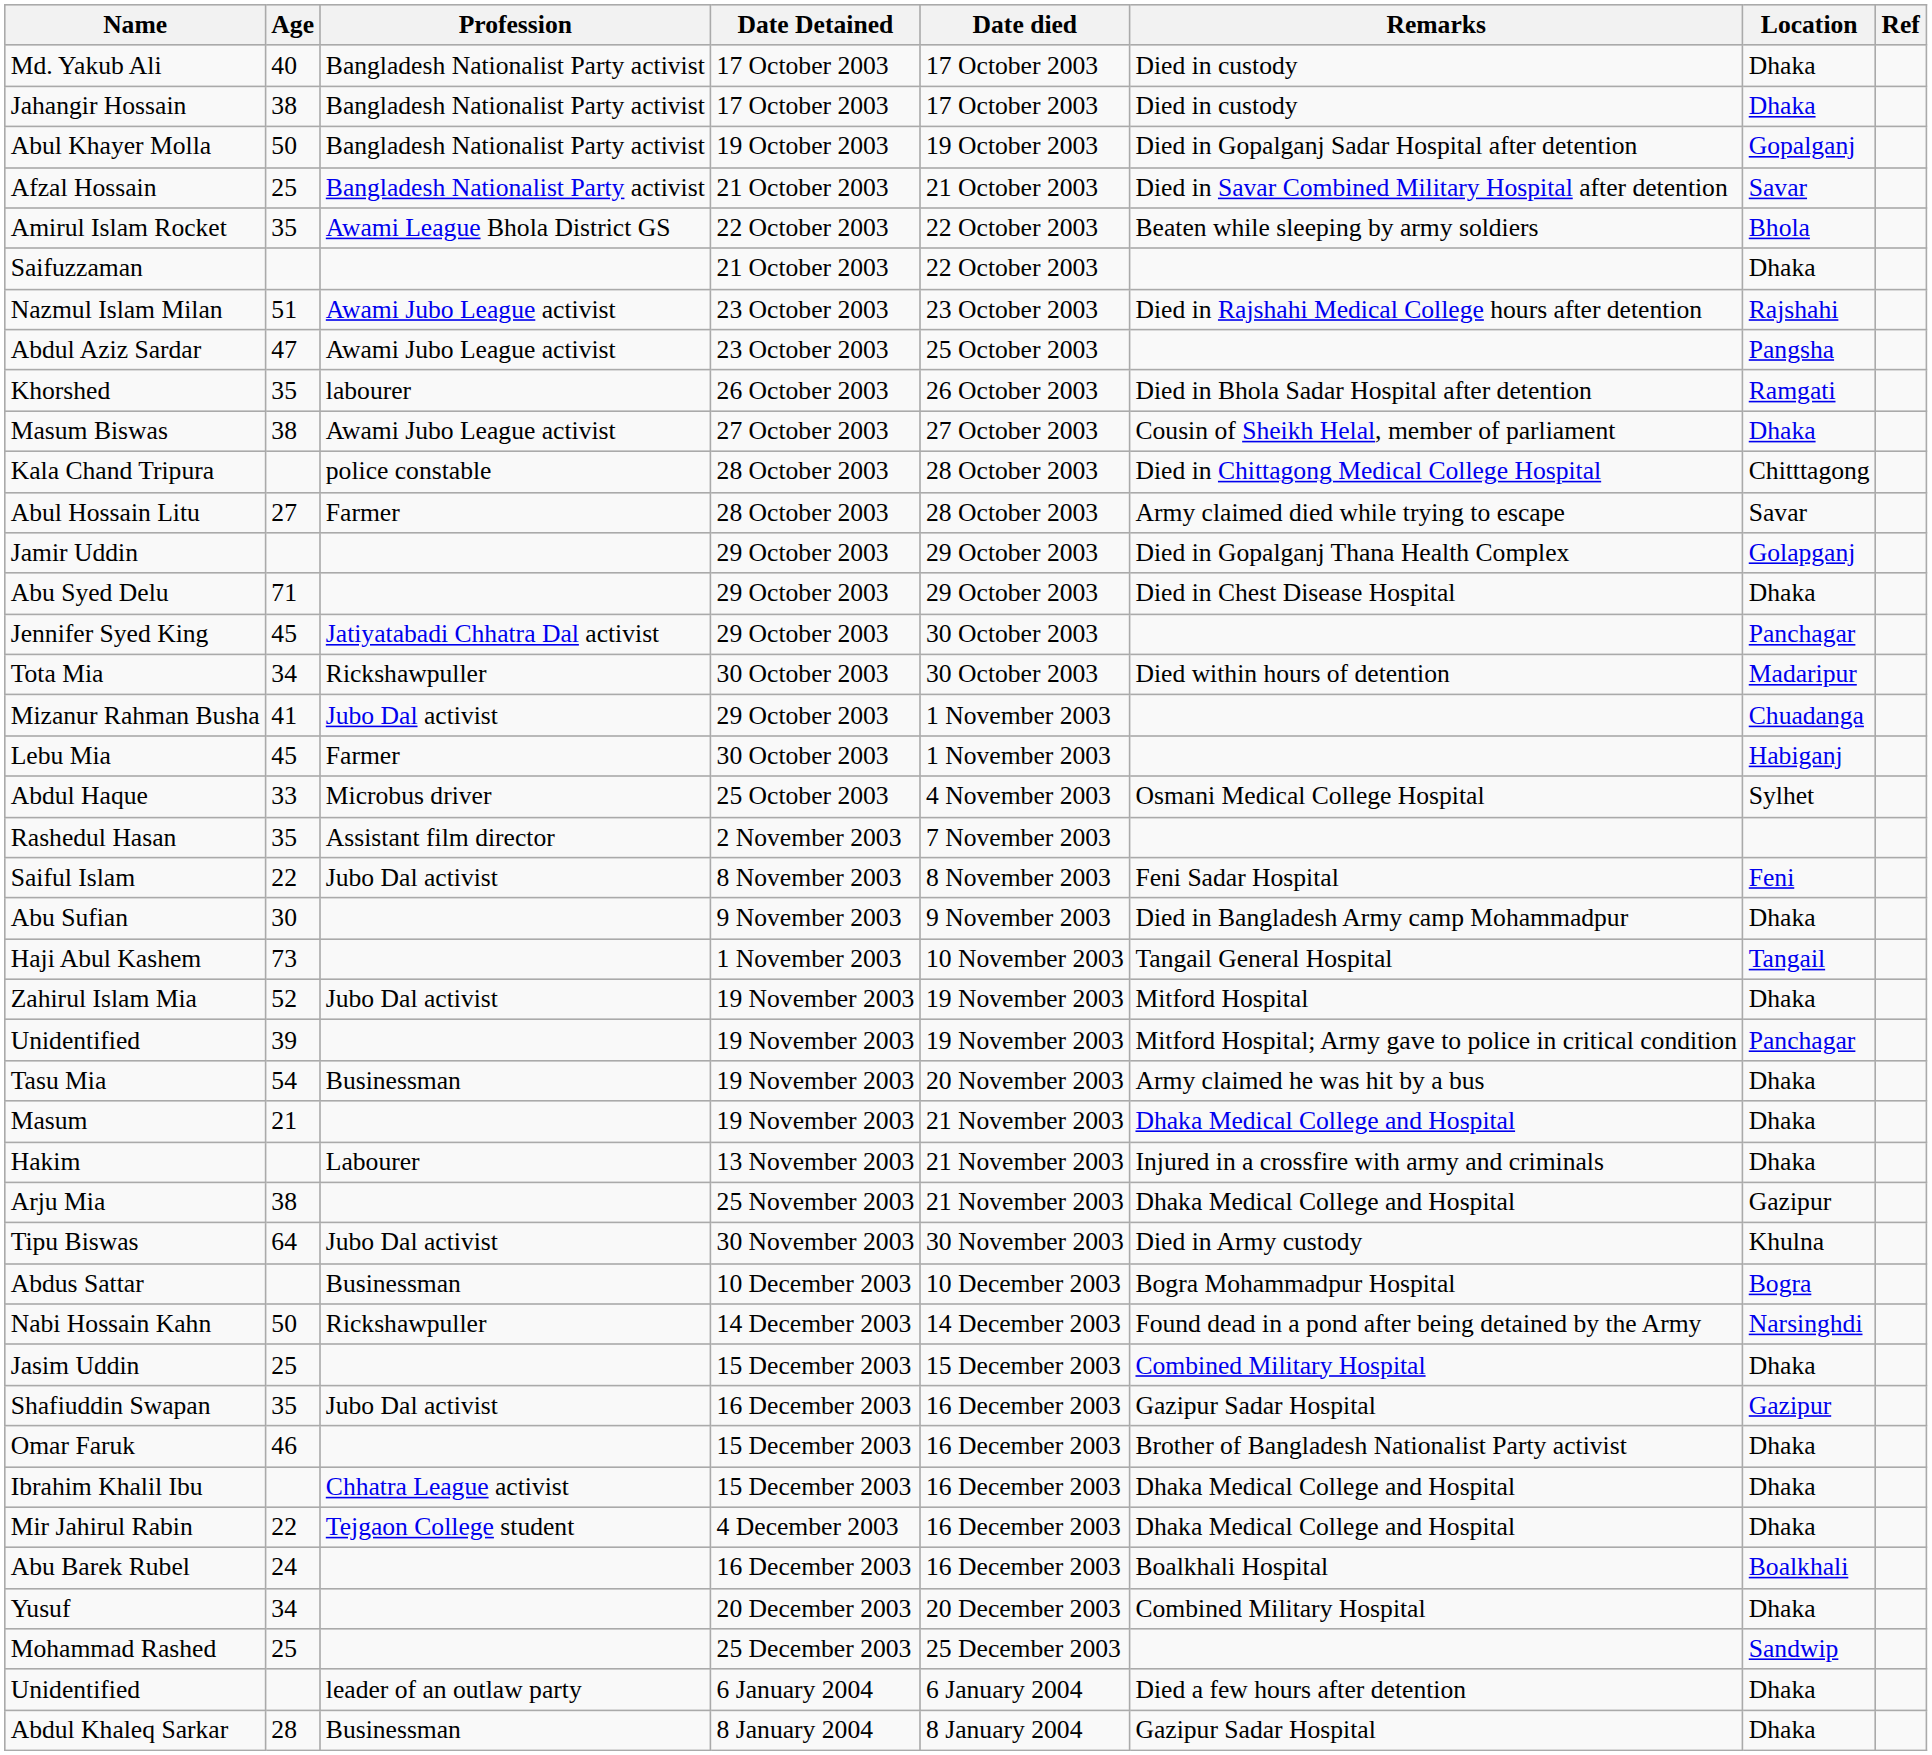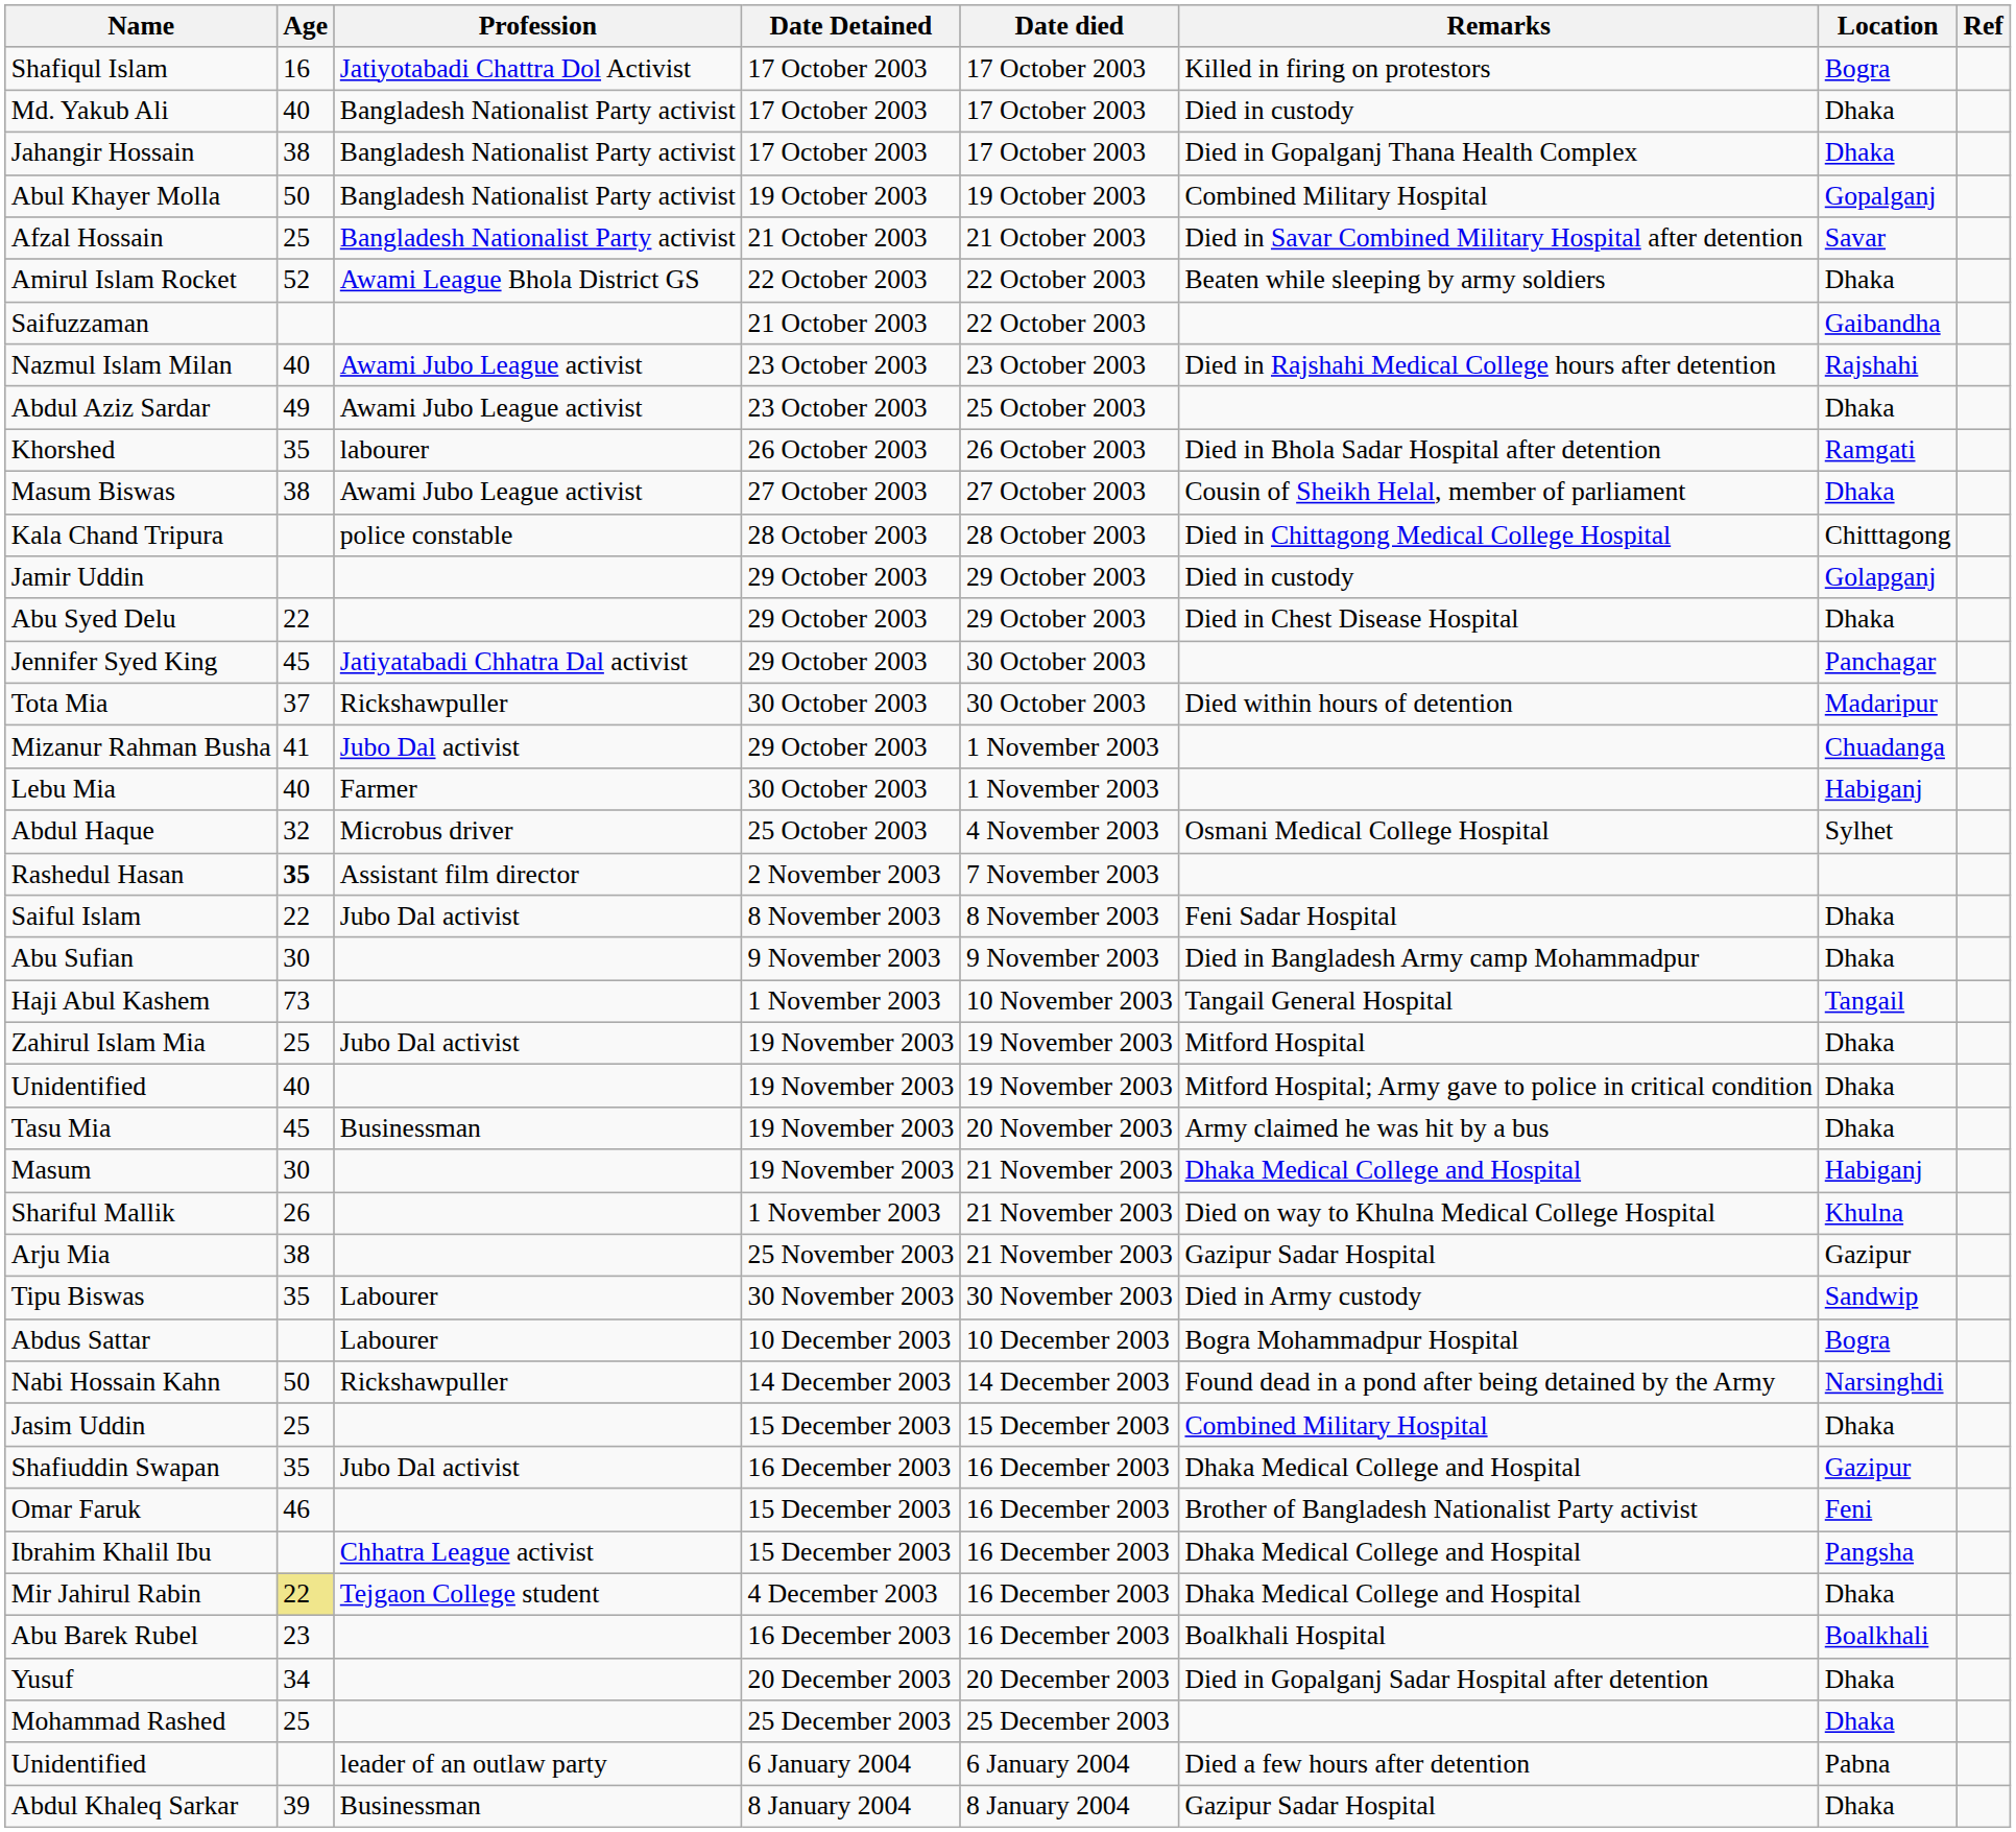+ row: Shafiqul Islam | 16 | Jatiyotabadi Chattra Dol Activist | 17 October 2003 | 17 October 2003 | Killed in firing on protestors | Bogra
Jahangir Hossain | Remarks: Died in custody -> Died in Gopalganj Thana Health Complex
Abul Khayer Molla | Remarks: Died in Gopalganj Sadar Hospital after detention -> Combined Military Hospital
Amirul Islam Rocket | Age: 35 -> 52
Amirul Islam Rocket | Location: Bhola -> Dhaka
Saifuzzaman | Location: Dhaka -> Gaibandha
Nazmul Islam Milan | Age: 51 -> 40
Abdul Aziz Sardar | Age: 47 -> 49
Abdul Aziz Sardar | Location: Pangsha -> Dhaka
- row: Abul Hossain Litu | 27 | Farmer | 28 October 2003 | 28 October 2003 | Army claimed died while trying to escape | Savar
Jamir Uddin | Remarks: Died in Gopalganj Thana Health Complex -> Died in custody
Abu Syed Delu | Age: 71 -> 22
Tota Mia | Age: 34 -> 37
Lebu Mia | Age: 45 -> 40
Abdul Haque | Age: 33 -> 32
Rashedul Hasan | Age: normal -> bold
Saiful Islam | Location: Feni -> Dhaka
Zahirul Islam Mia | Age: 52 -> 25
Unidentified / 19 November 2003 | Age: 39 -> 40
Unidentified / 19 November 2003 | Location: Panchagar -> Dhaka
Tasu Mia | Age: 54 -> 45
Masum | Age: 21 -> 30
Masum | Location: Dhaka -> Habiganj
- row: Hakim | Labourer | 13 November 2003 | 21 November 2003 | Injured in a crossfire with army and criminals | Dhaka
+ row: Shariful Mallik | 26 | 1 November 2003 | 21 November 2003 | Died on way to Khulna Medical College Hospital | Khulna
Arju Mia | Remarks: Dhaka Medical College and Hospital -> Gazipur Sadar Hospital
Tipu Biswas | Age: 64 -> 35
Tipu Biswas | Profession: Jubo Dal activist -> Labourer
Tipu Biswas | Location: Khulna -> Sandwip
Abdus Sattar | Profession: Businessman -> Labourer
Shafiuddin Swapan | Remarks: Gazipur Sadar Hospital -> Dhaka Medical College and Hospital
Omar Faruk | Location: Dhaka -> Feni
Ibrahim Khalil Ibu | Location: Dhaka -> Pangsha
Mir Jahirul Rabin | Age: no background -> khaki background
Abu Barek Rubel | Age: 24 -> 23
Yusuf | Remarks: Combined Military Hospital -> Died in Gopalganj Sadar Hospital after detention
Mohammad Rashed | Location: Sandwip -> Dhaka
Unidentified / 6 January 2004 | Location: Dhaka -> Pabna
Abdul Khaleq Sarkar | Age: 28 -> 39
